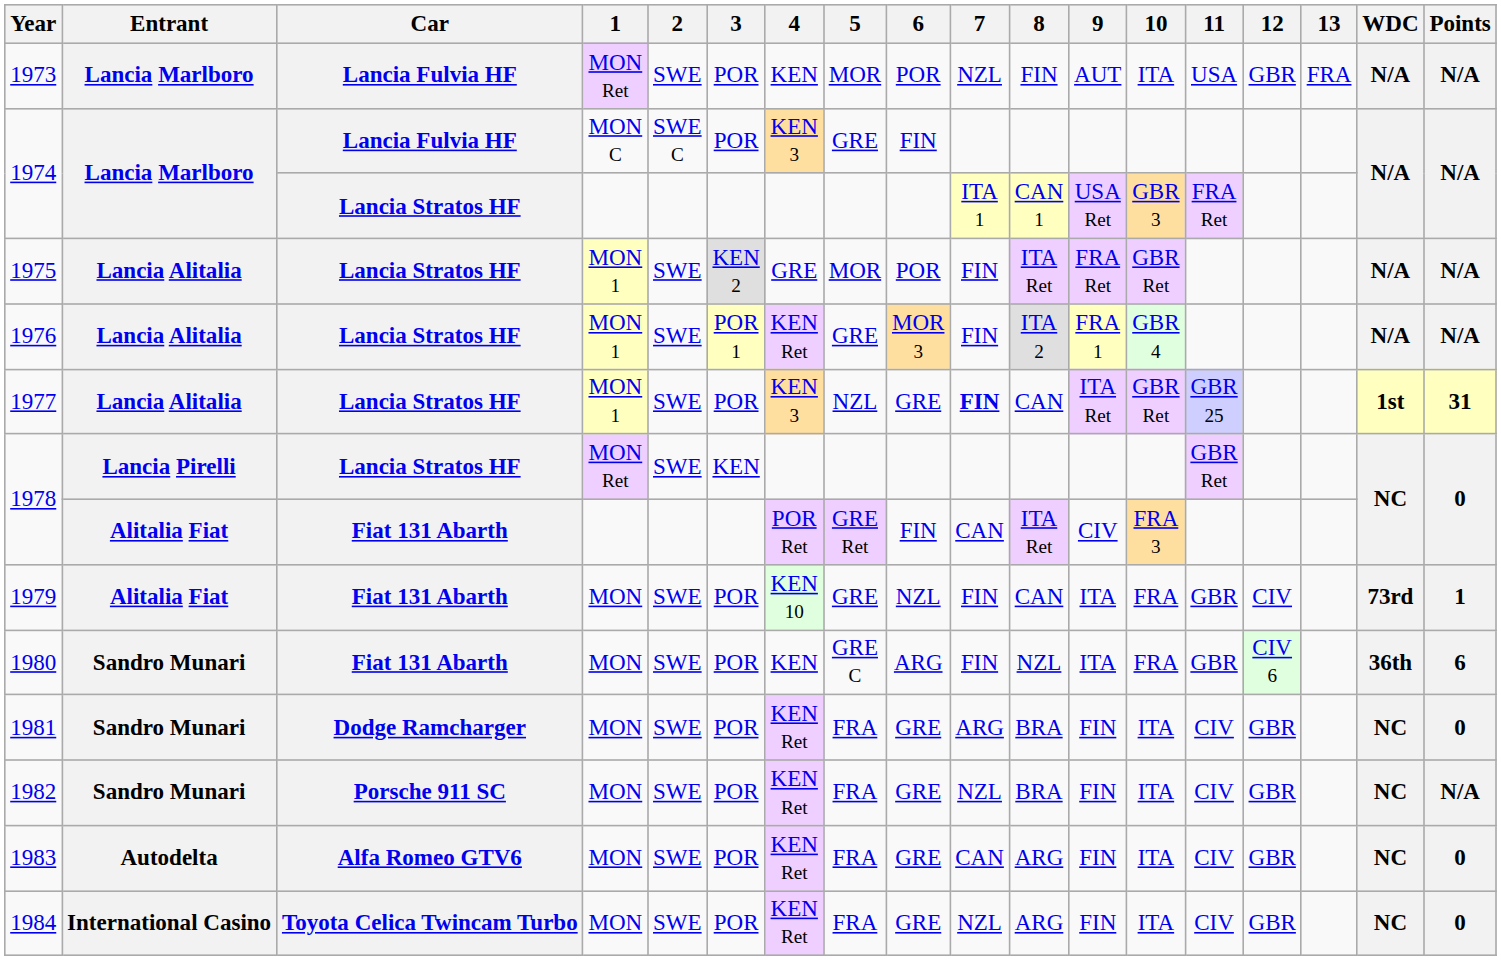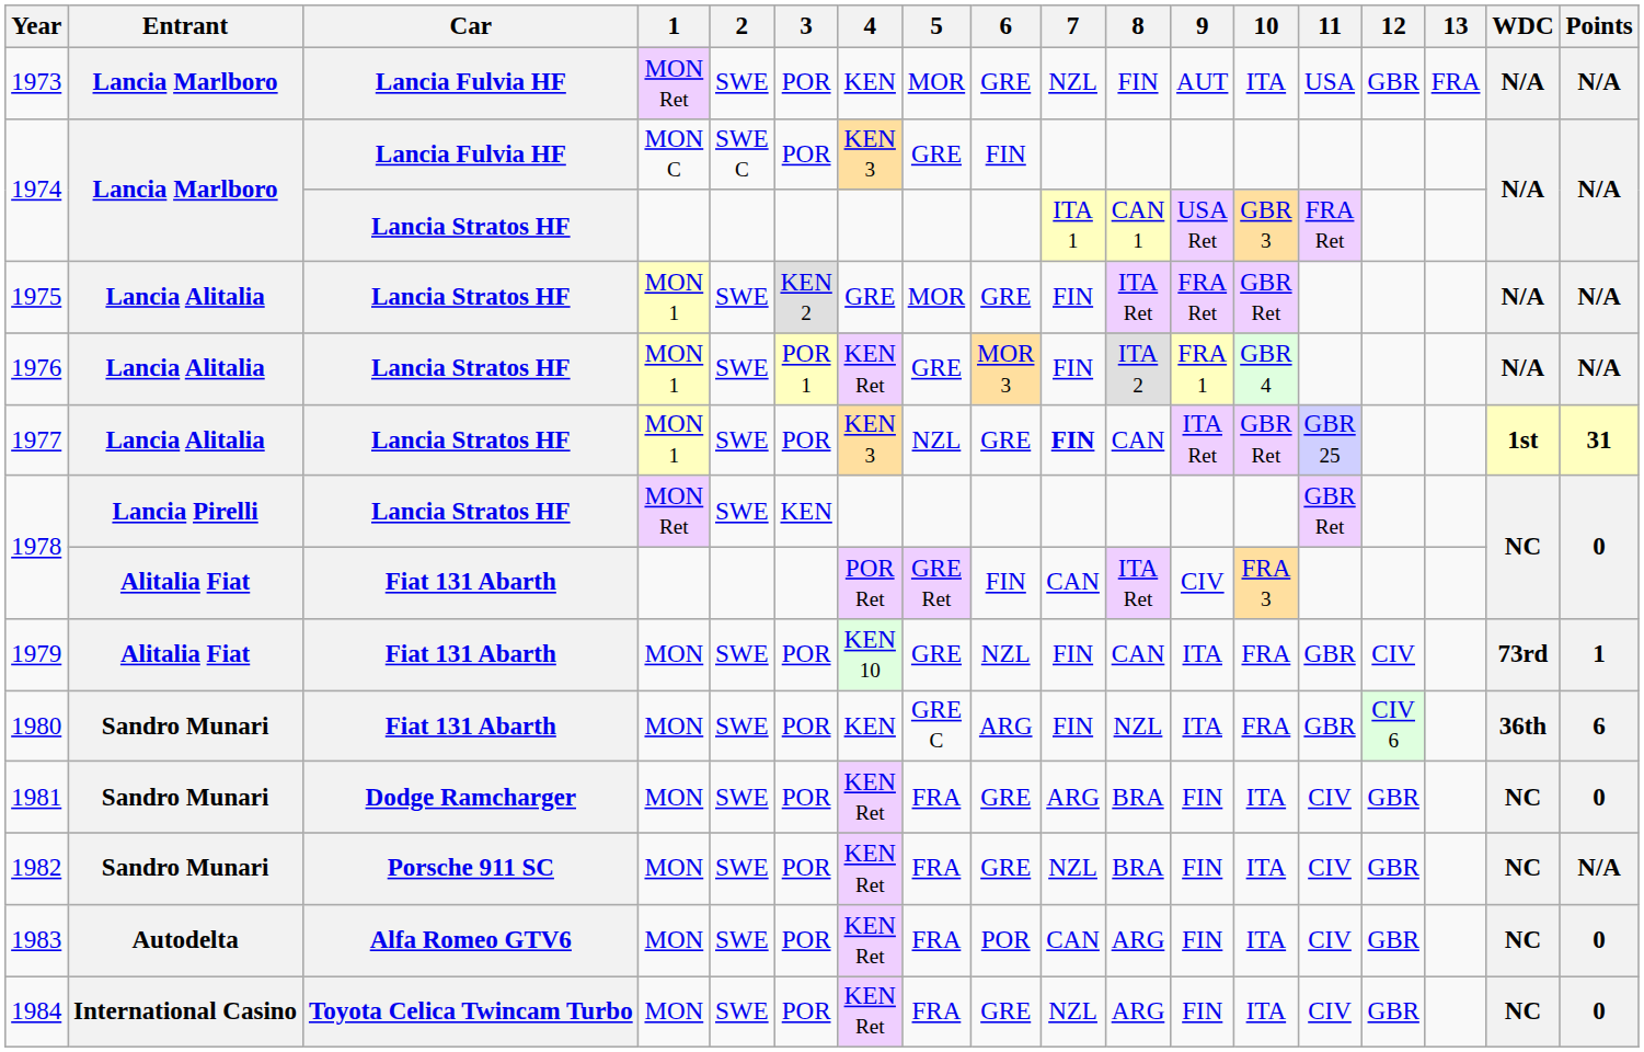1973 | 6: POR -> GRE
1975 | 6: POR -> GRE
1983 | 6: GRE -> POR
